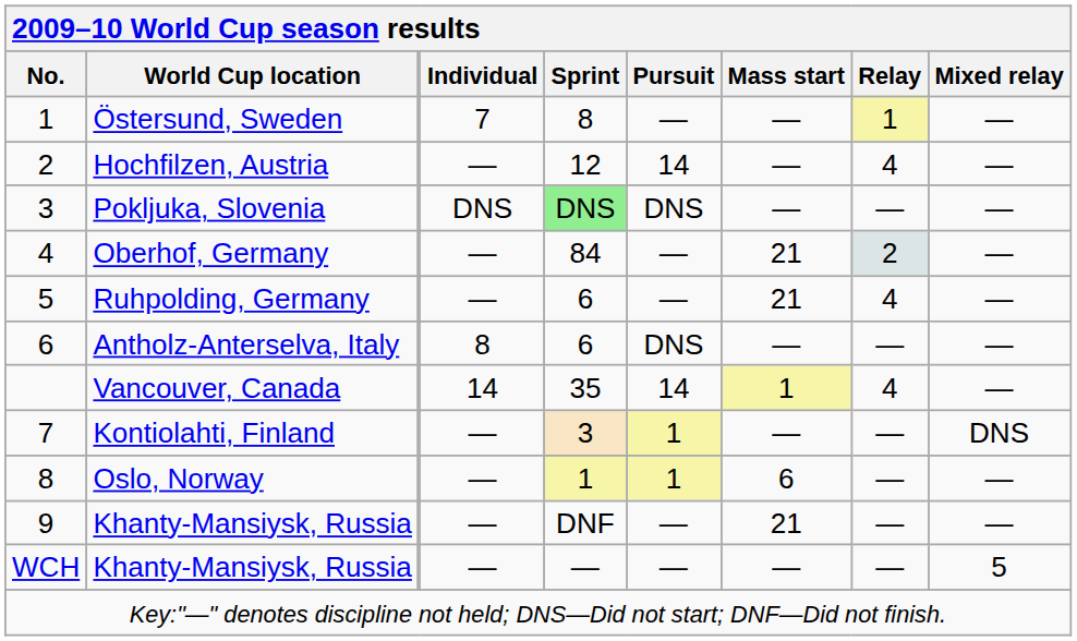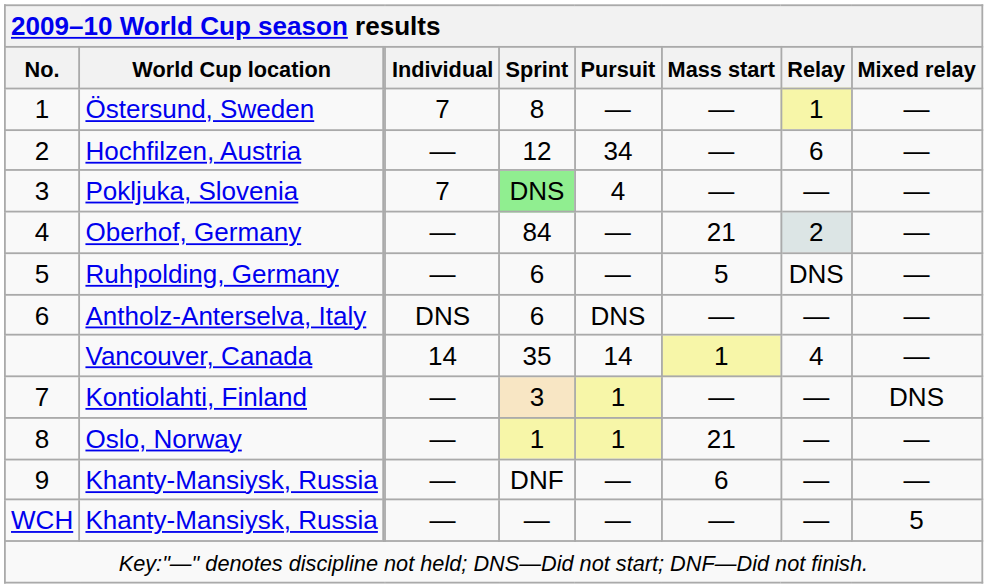Hochfilzen, Austria | Pursuit: 14 -> 34
Hochfilzen, Austria | Relay: 4 -> 6
Pokljuka, Slovenia | Individual: DNS -> 7
Pokljuka, Slovenia | Pursuit: DNS -> 4
Ruhpolding, Germany | Mass start: 21 -> 5
Ruhpolding, Germany | Relay: 4 -> DNS
Antholz-Anterselva, Italy | Individual: 8 -> DNS
Oslo, Norway | Mass start: 6 -> 21
9 / Khanty-Mansiysk, Russia | Mass start: 21 -> 6
